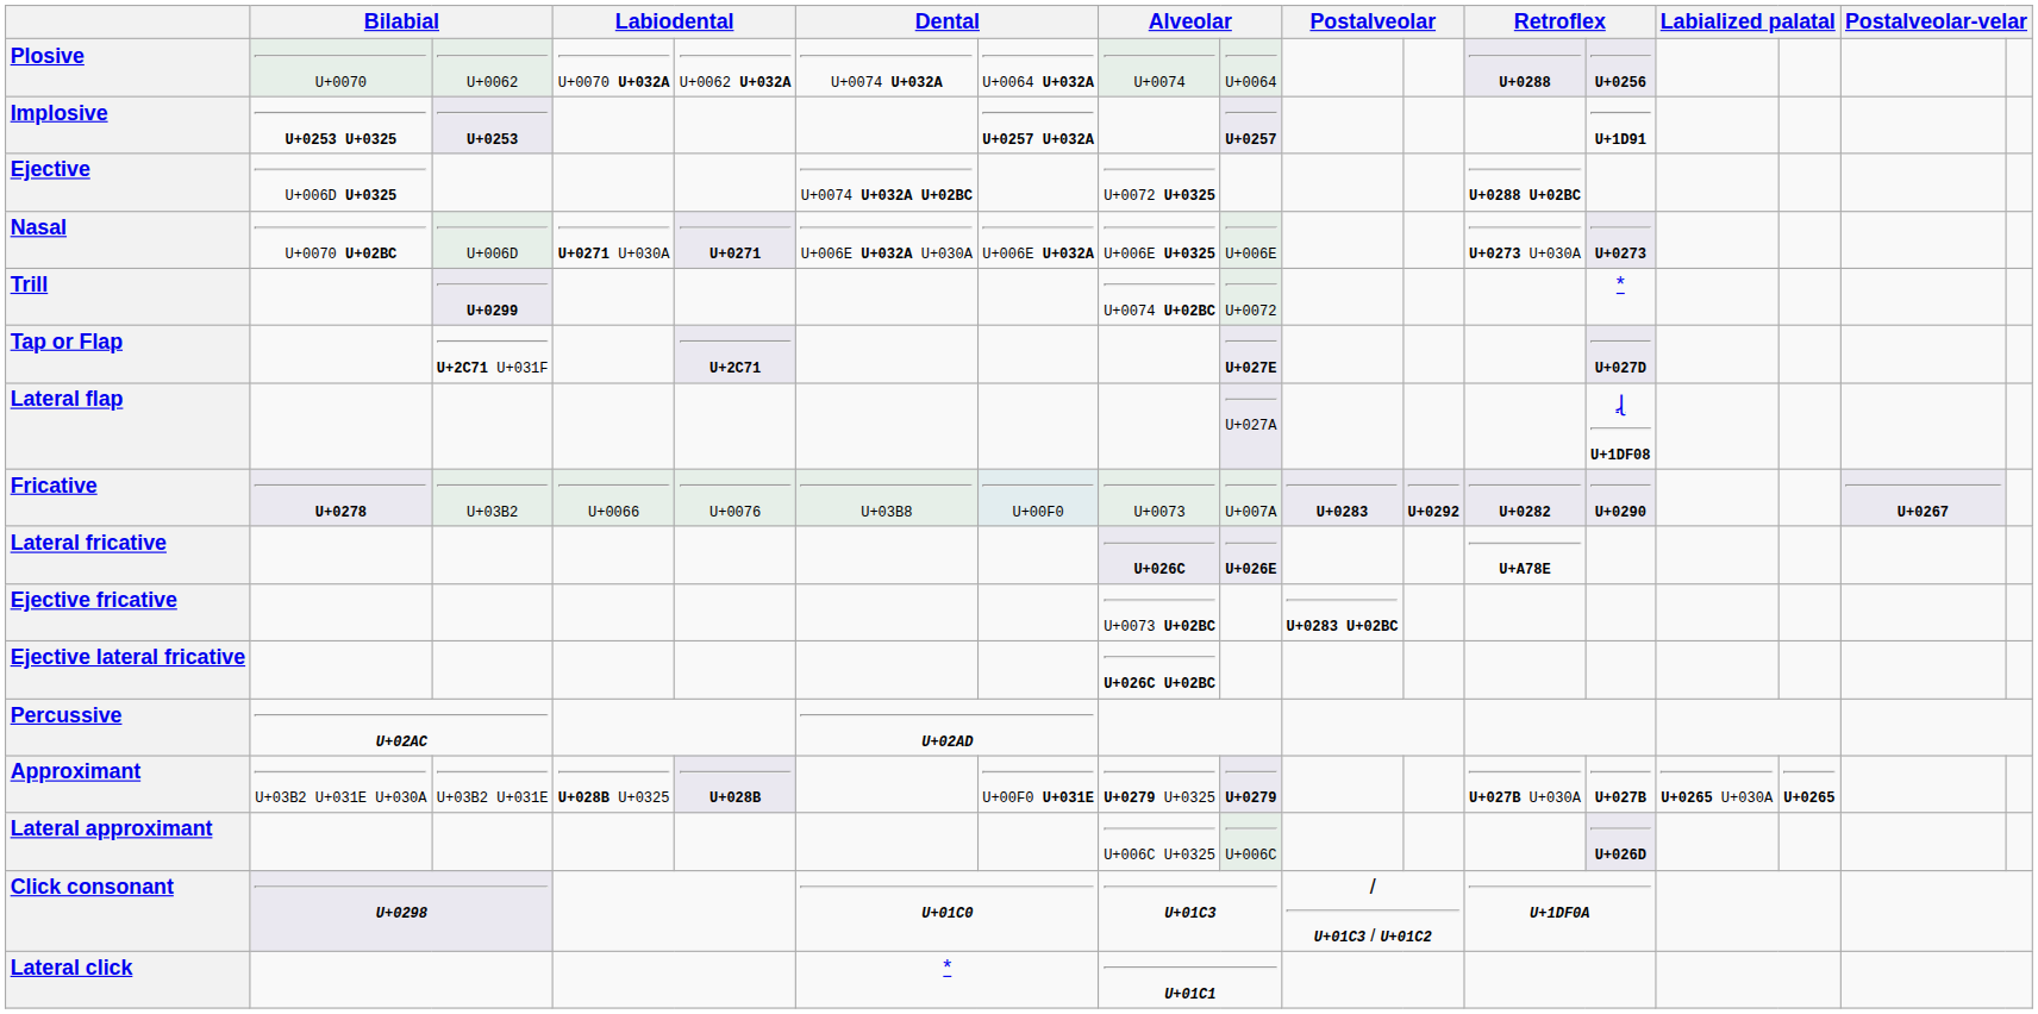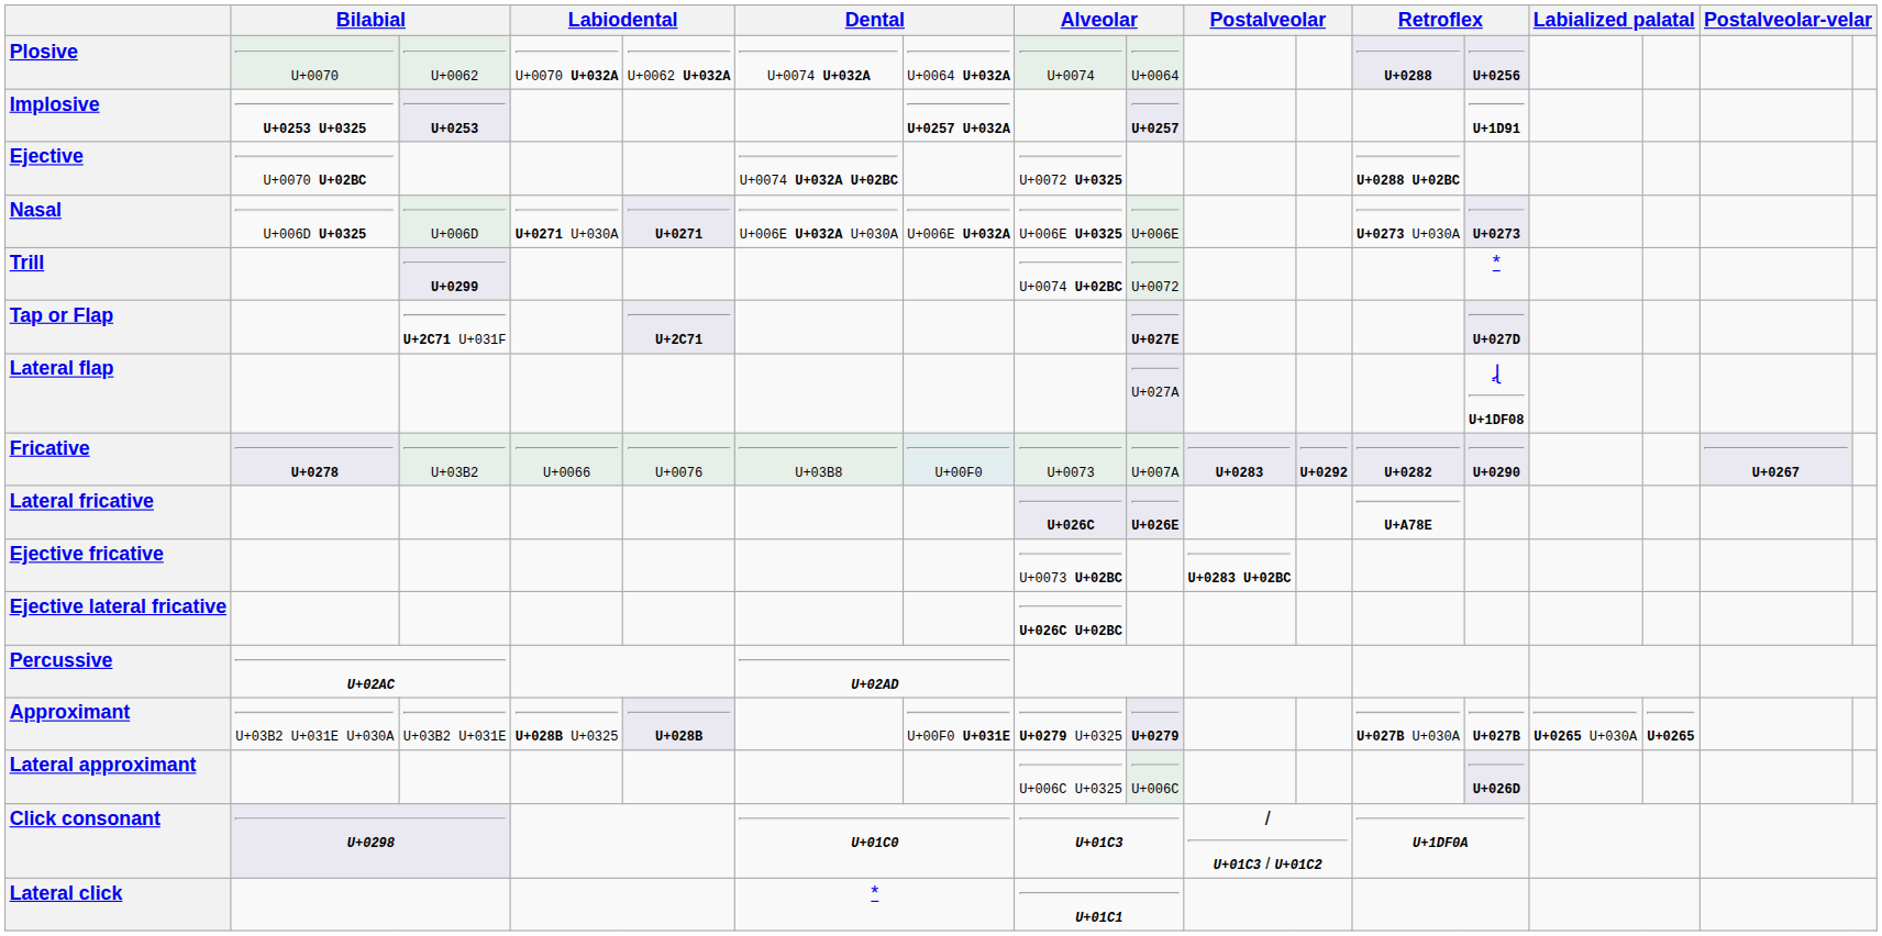Ejective | column 2: U+006D U+0325 -> U+0070 U+02BC
Nasal | column 2: U+0070 U+02BC -> U+006D U+0325
